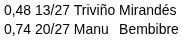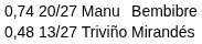rows swapped: Triviño <-> Manu
